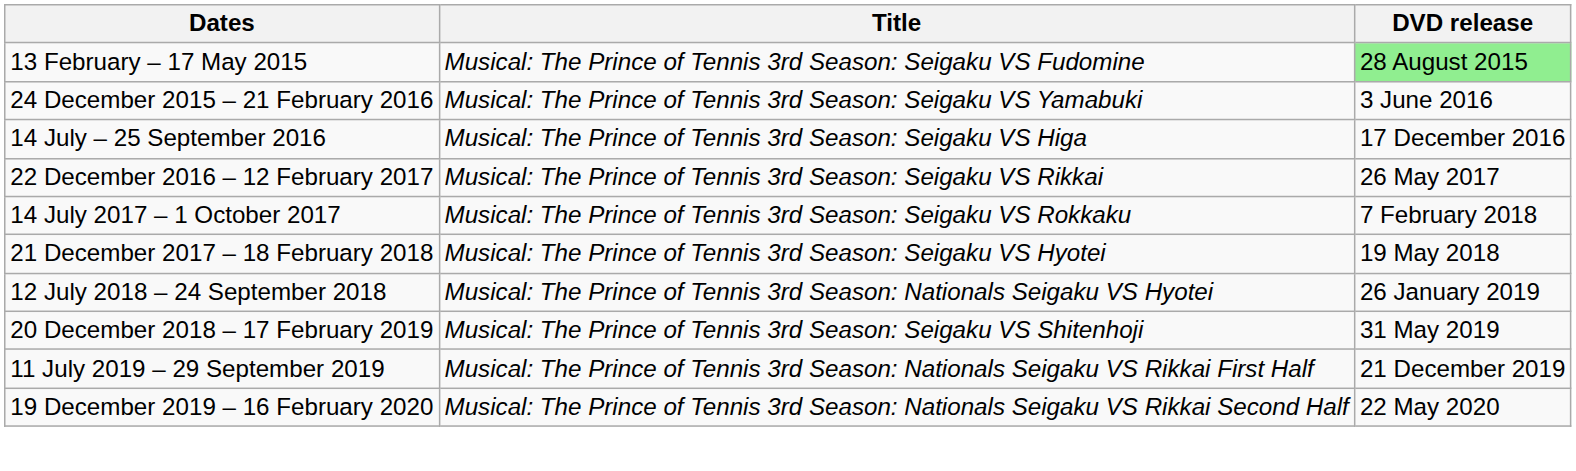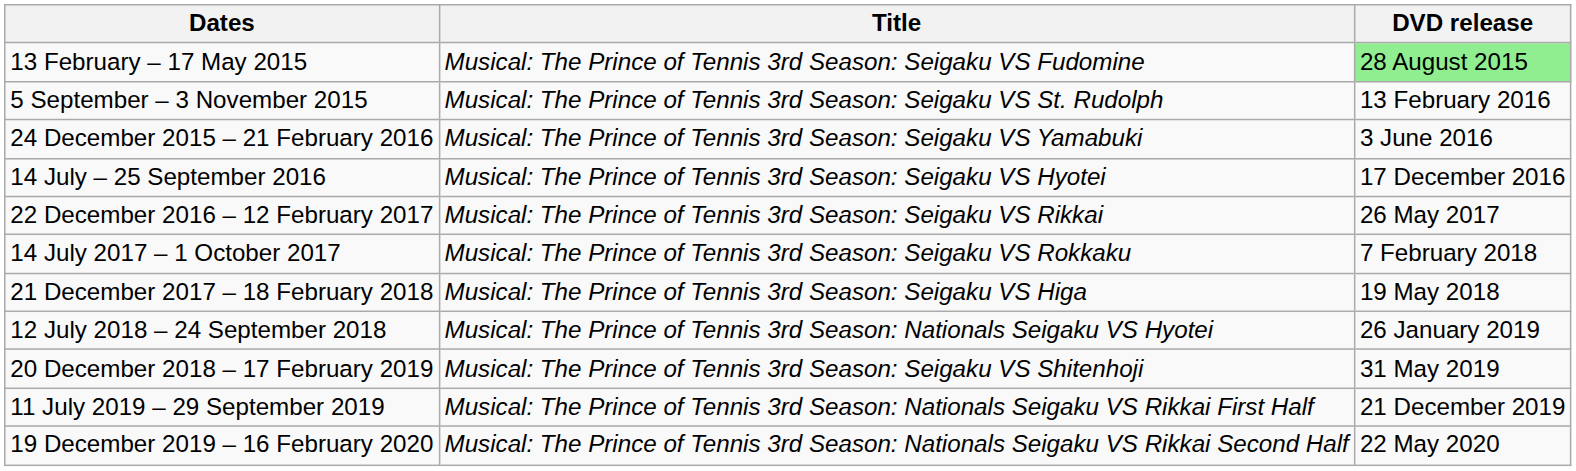+ row: 5 September – 3 November 2015 | Musical: The Prince of Tennis 3rd Season: Seigaku VS St. Rudolph | 13 February 2016
14 July – 25 September 2016 | Title: Musical: The Prince of Tennis 3rd Season: Seigaku VS Higa -> Musical: The Prince of Tennis 3rd Season: Seigaku VS Hyotei
21 December 2017 – 18 February 2018 | Title: Musical: The Prince of Tennis 3rd Season: Seigaku VS Hyotei -> Musical: The Prince of Tennis 3rd Season: Seigaku VS Higa
